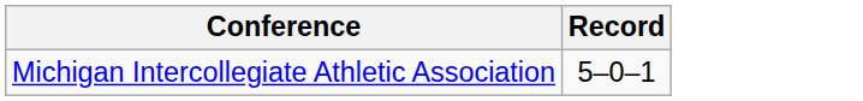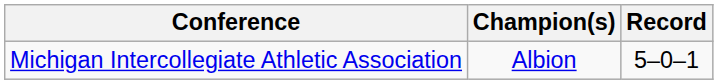+ column: Champion(s) | Albion
